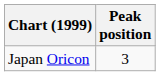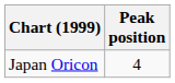Japan Oricon | Peak position: 3 -> 4
